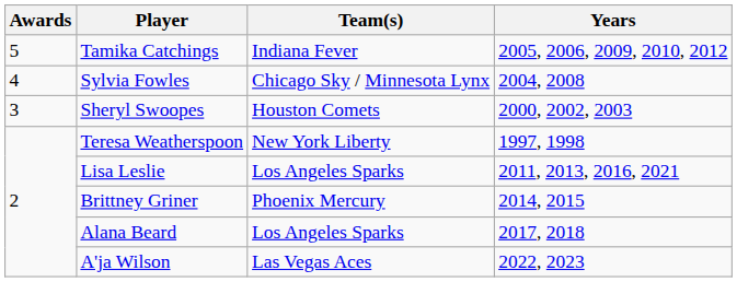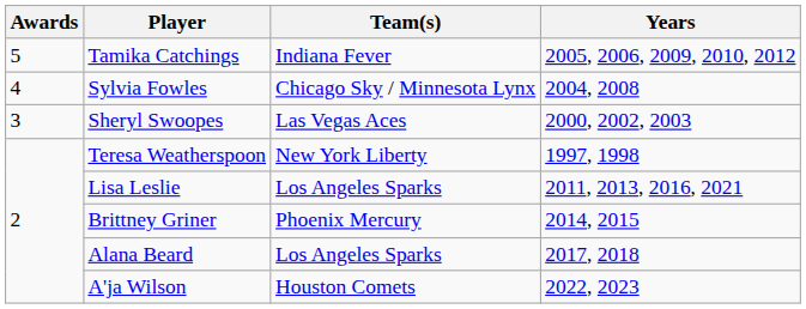Sheryl Swoopes | Team(s): Houston Comets -> Las Vegas Aces
A'ja Wilson | Team(s): Las Vegas Aces -> Houston Comets
